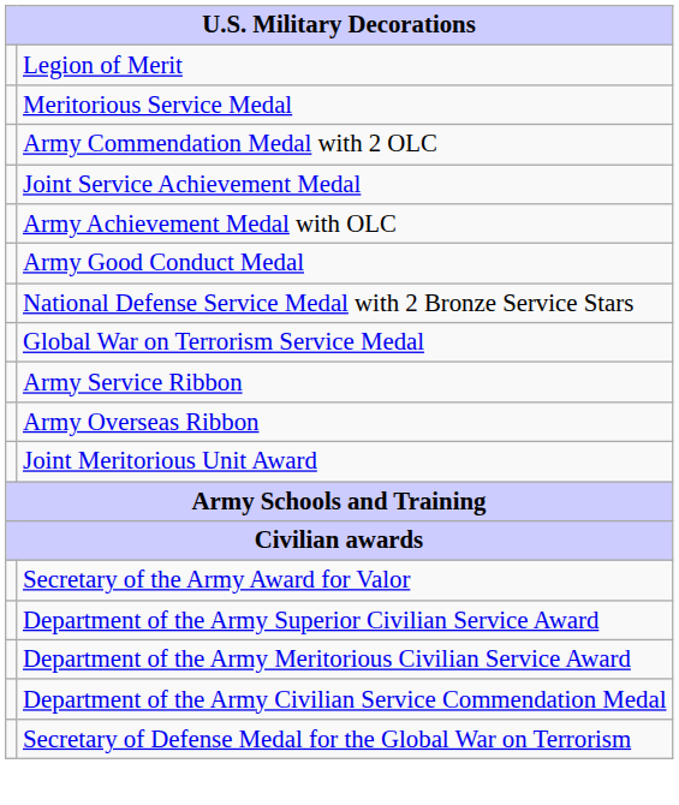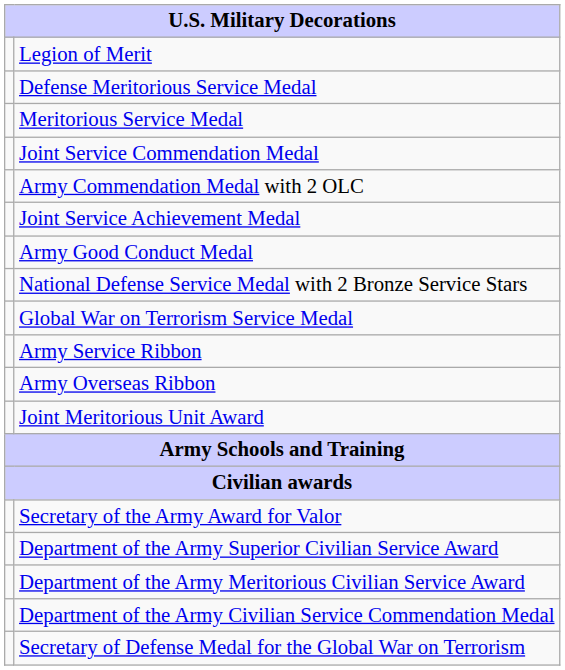+ row: Defense Meritorious Service Medal
+ row: Joint Service Commendation Medal
- row: Army Achievement Medal with OLC
